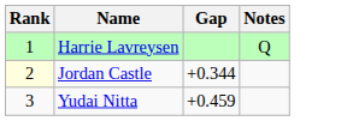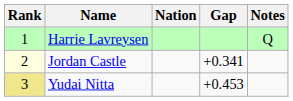+ column: Nation
Jordan Castle | Gap: +0.344 -> +0.341
Yudai Nitta | Rank: no background -> khaki background
Yudai Nitta | Gap: +0.459 -> +0.453
